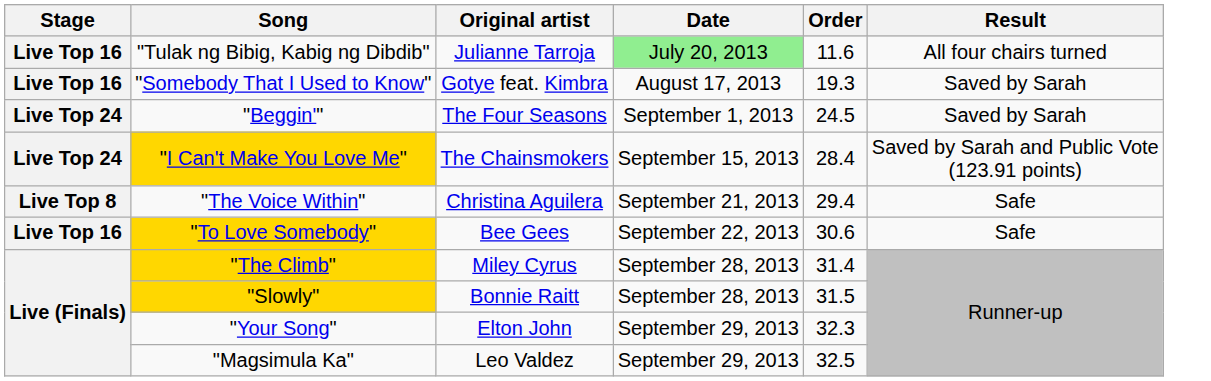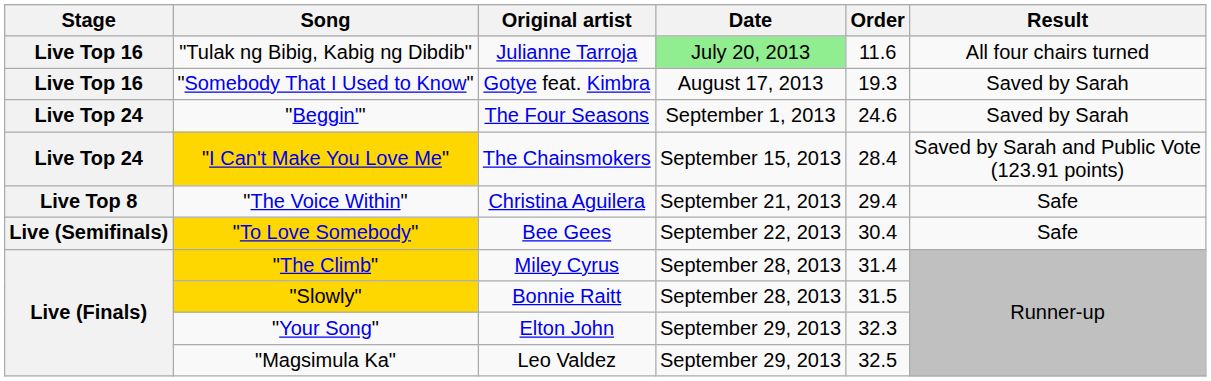"Beggin'" | Order: 24.5 -> 24.6
"To Love Somebody" | Stage: Live Top 16 -> Live (Semifinals)
"To Love Somebody" | Order: 30.6 -> 30.4
